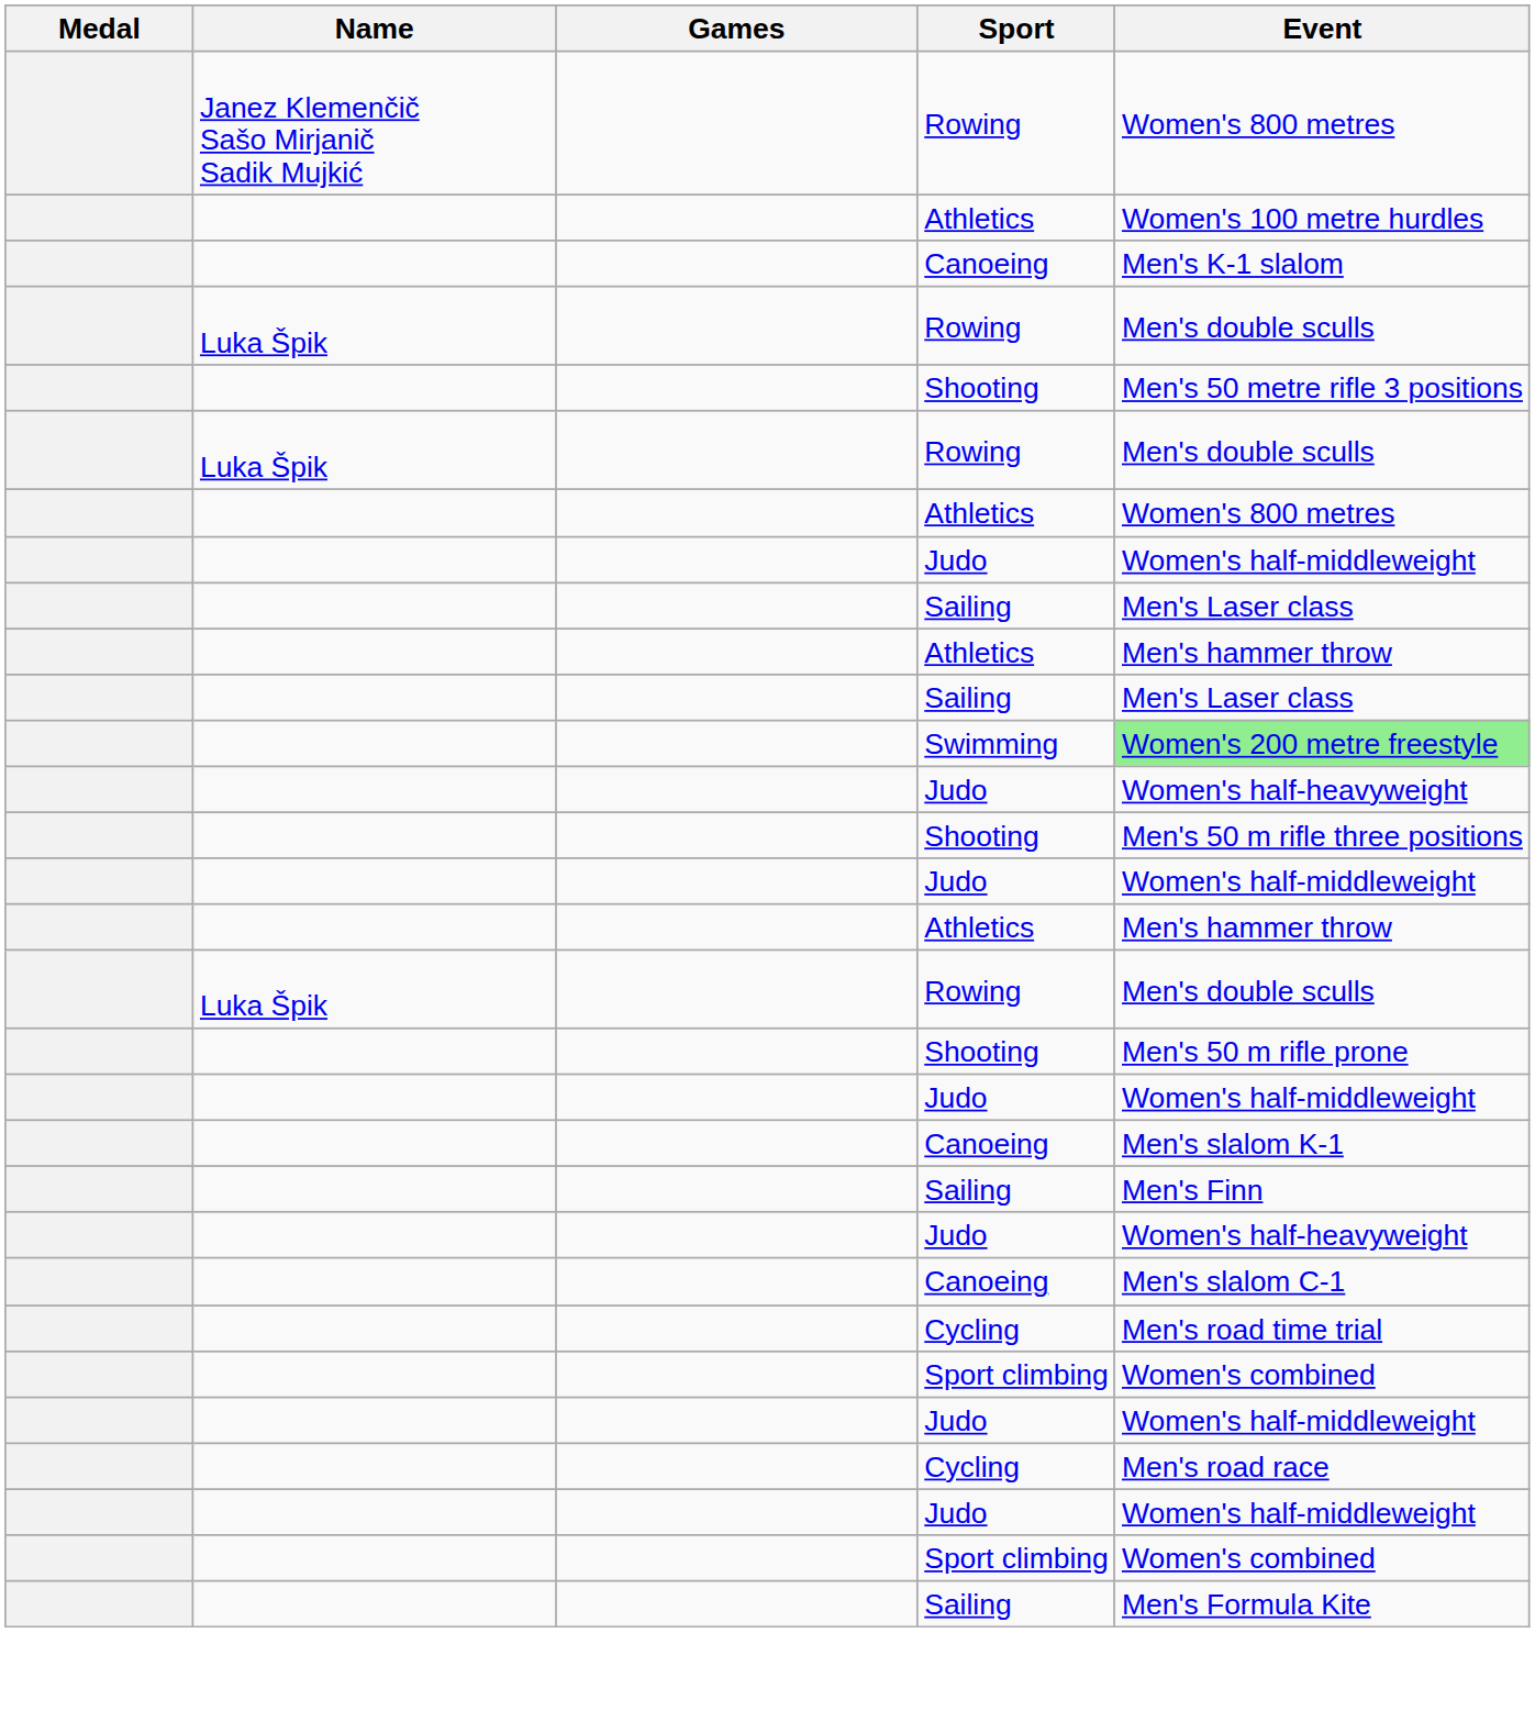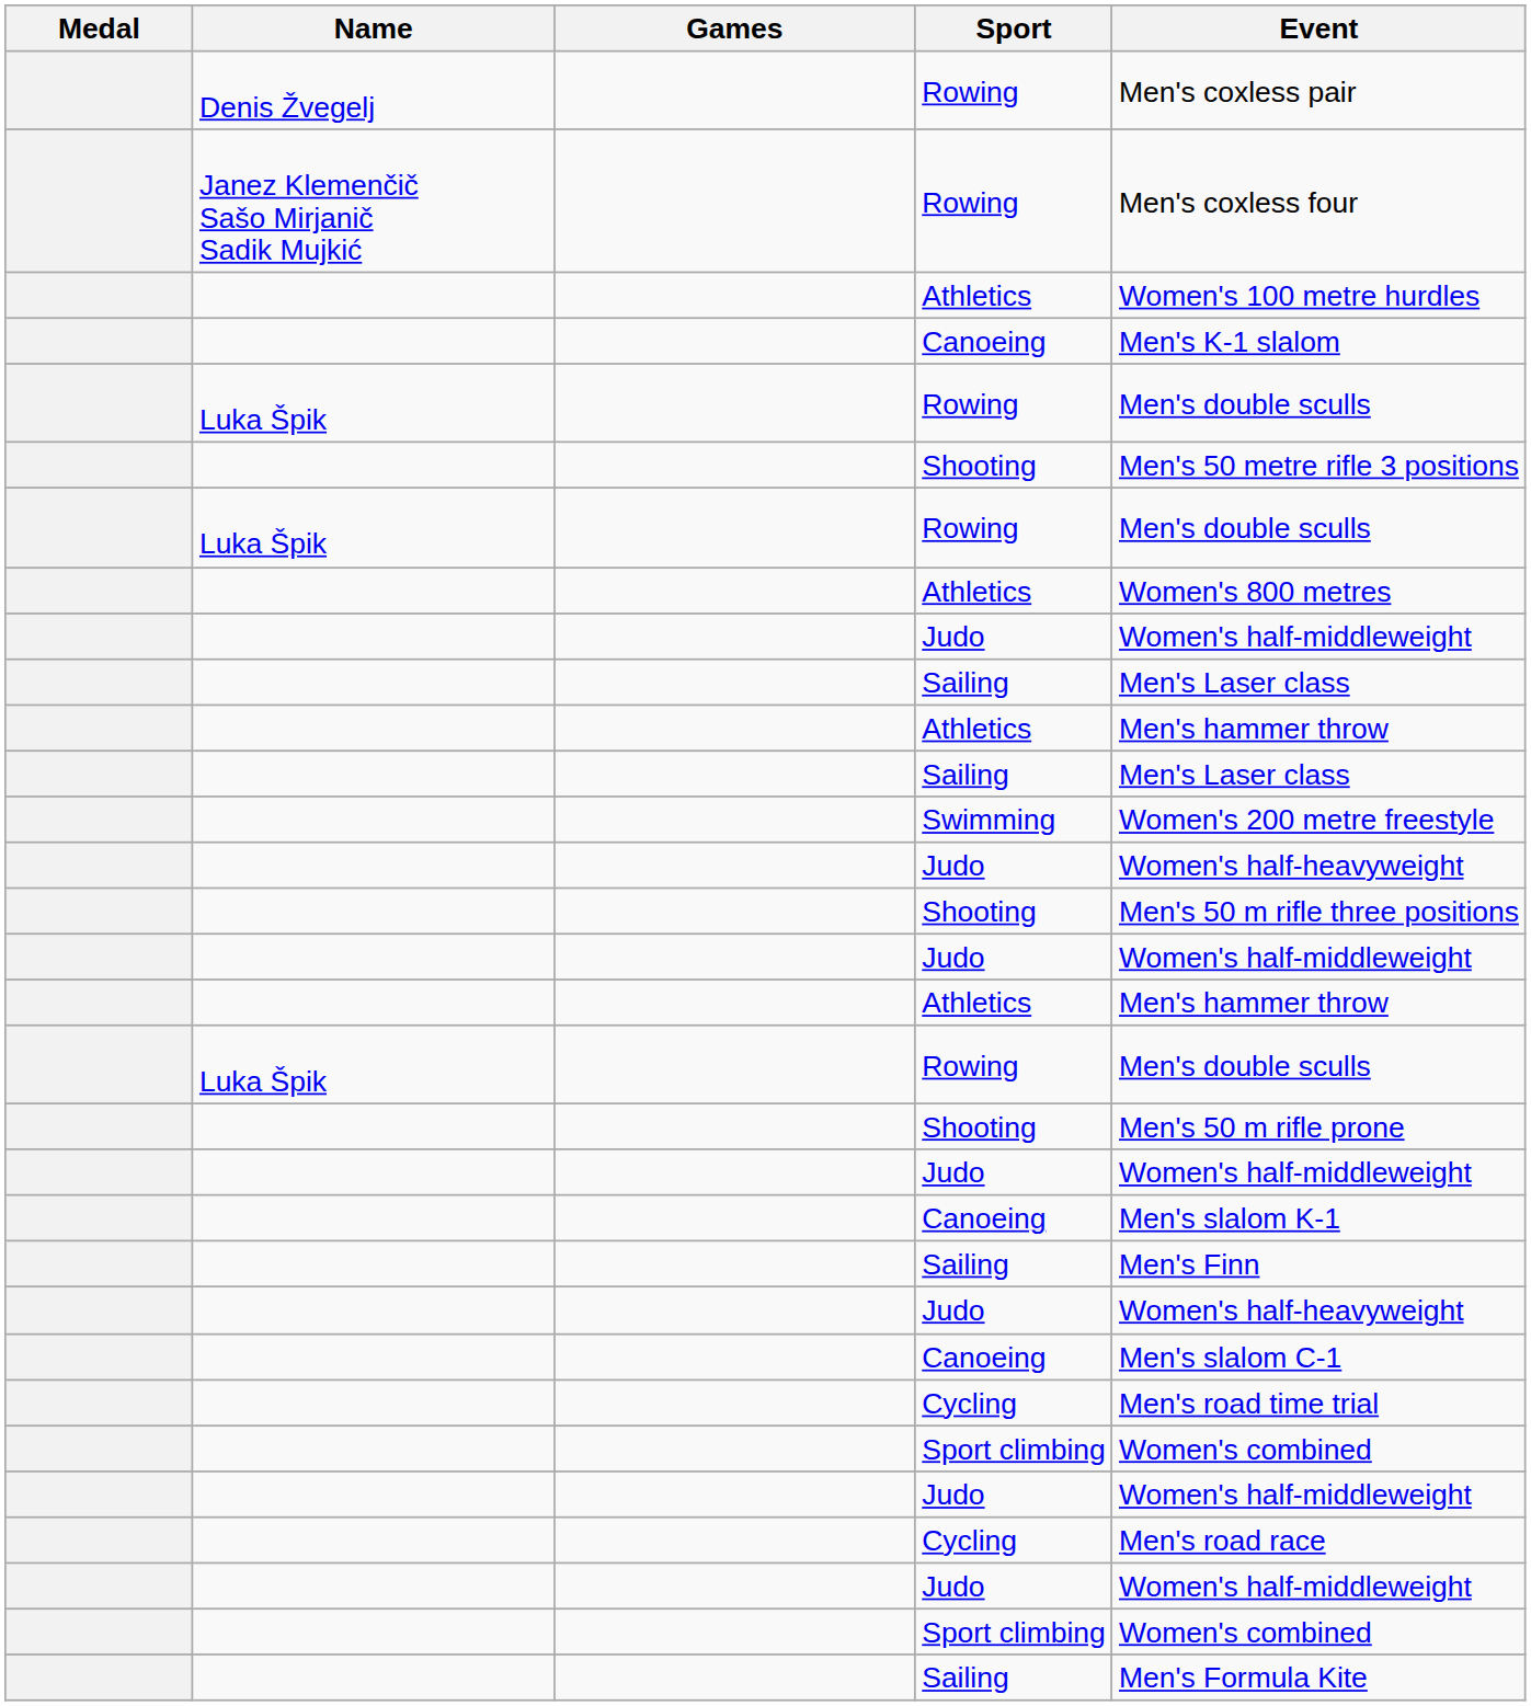+ row: Denis Žvegelj | Rowing | Men's coxless pair
Janez Klemenčič Sašo Mirjanič Sadik Mujkić / Rowing | Event: Women's 800 metres -> Men's coxless four
Swimming | Event: lightgreen background -> no background
